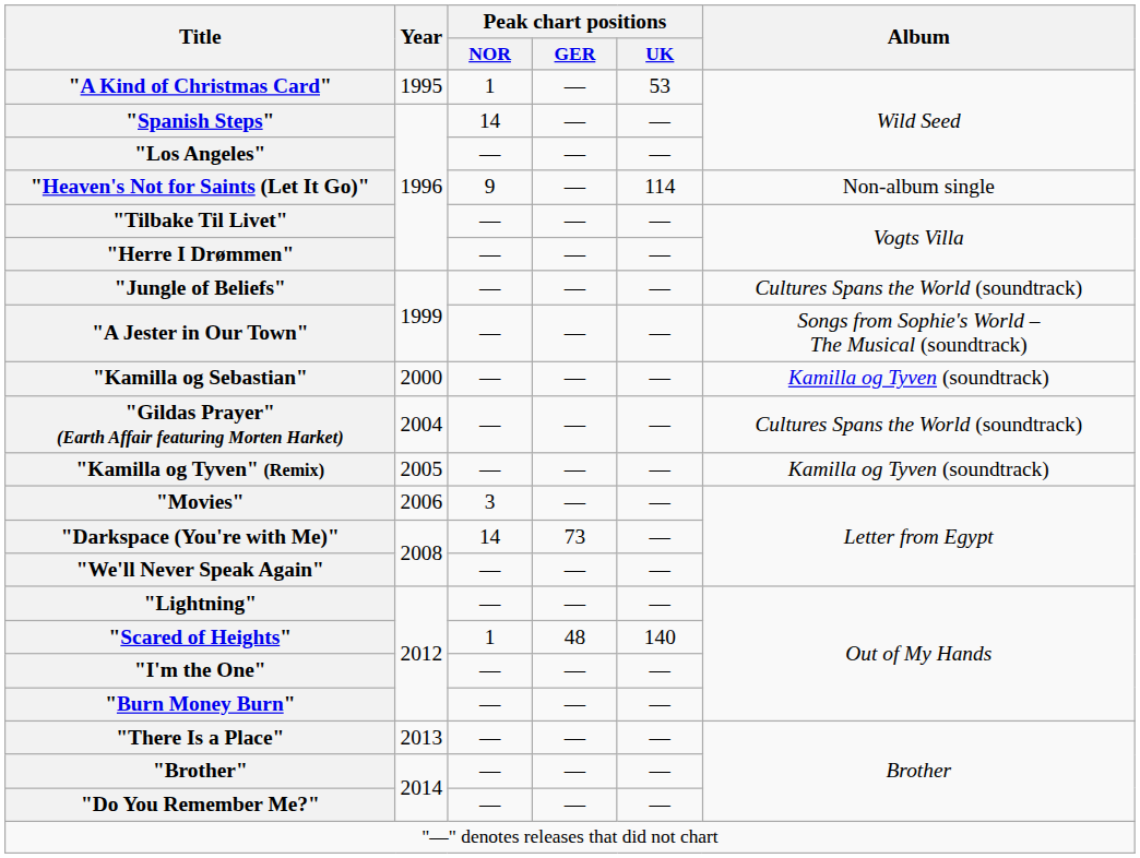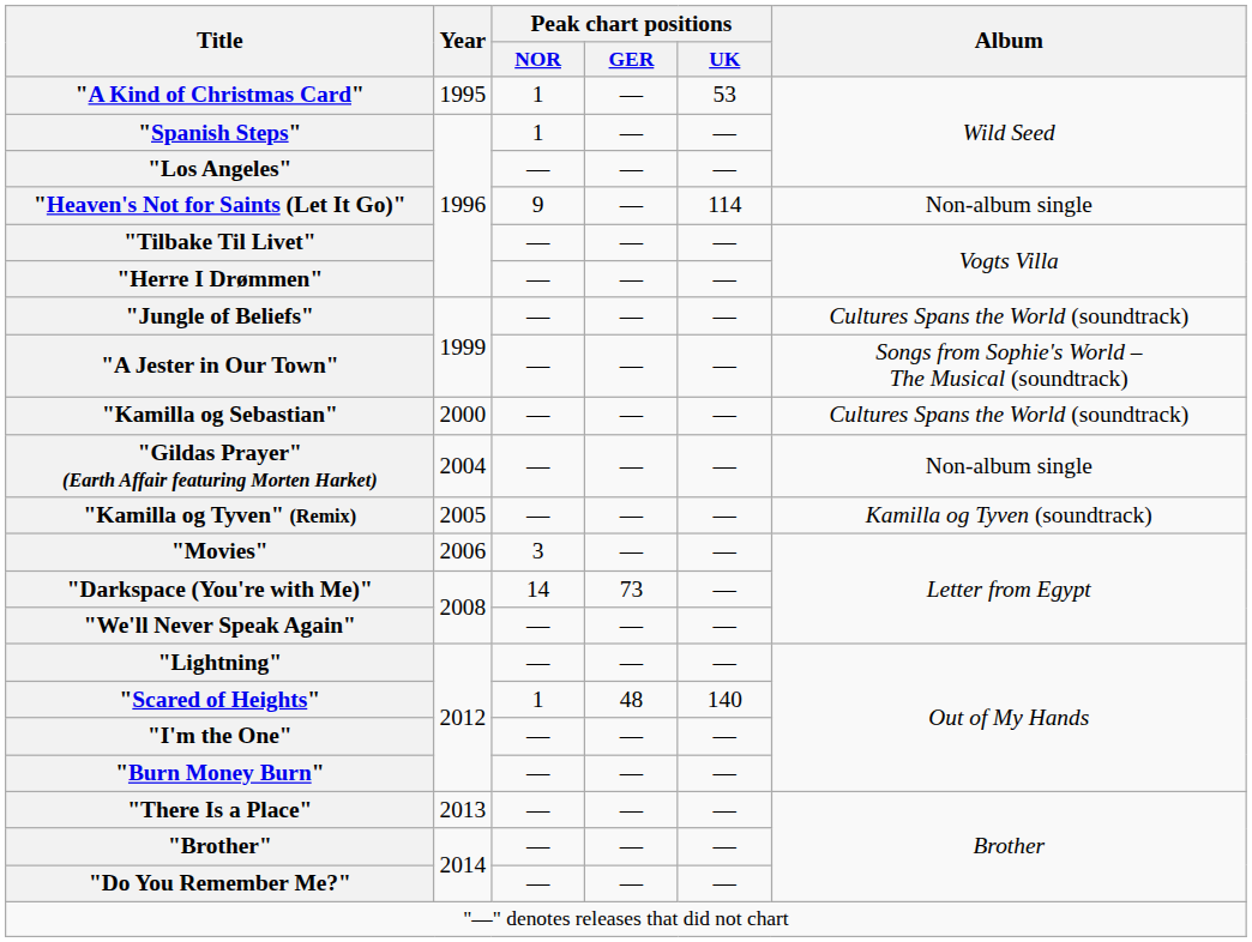"Spanish Steps" | Peak chart positions / NOR: 14 -> 1
"Kamilla og Sebastian" | Album: Kamilla og Tyven (soundtrack) -> Cultures Spans the World (soundtrack)
"Gildas Prayer" (Earth Affair featuring Morten Harket) | Album: Cultures Spans the World (soundtrack) -> Non-album single
